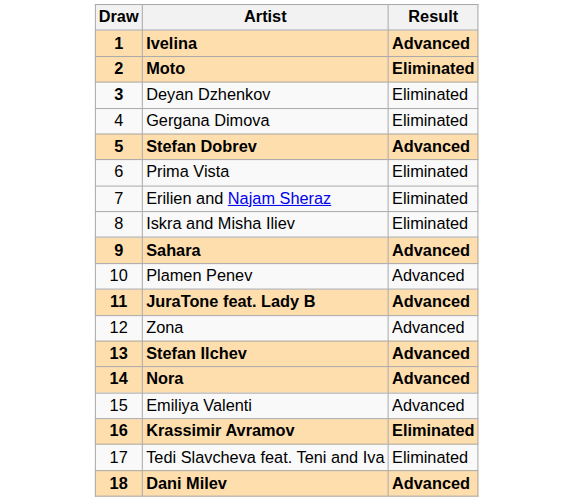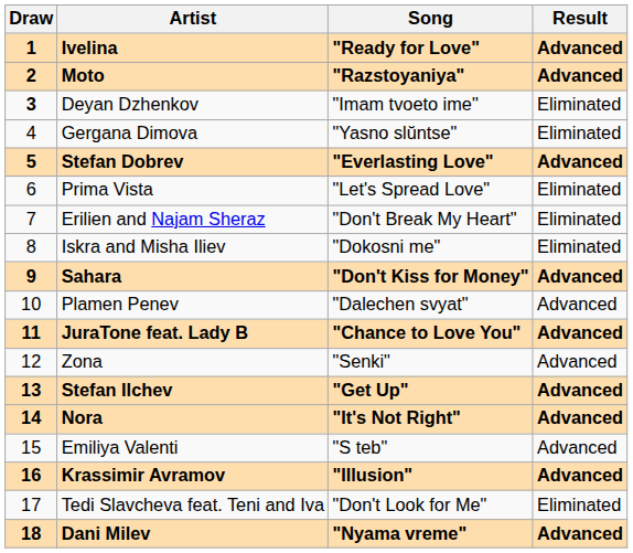+ column: Song | "Ready for Love" | "Razstoyaniya" | "Imam tvoeto ime" | "Yasno slŭntse" | "Everlasting Love" | "Let's Spread Love" | "Don't Break My Heart" | "Dokosni me" | "Don't Kiss for Money" | "Dalechen svyat" | "Chance to Love You" | "Senki" | "Get Up" | "It's Not Right" | "S teb" | "Illusion" | "Don't Look for Me" | "Nyama vreme"
Moto | Result: Eliminated -> Advanced
Krassimir Avramov | Result: Eliminated -> Advanced
